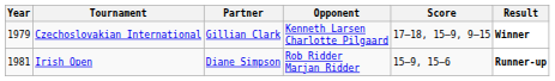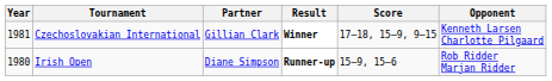columns swapped: Opponent <-> Result
Czechoslovakian International | Year: 1979 -> 1981
Irish Open | Year: 1981 -> 1980
